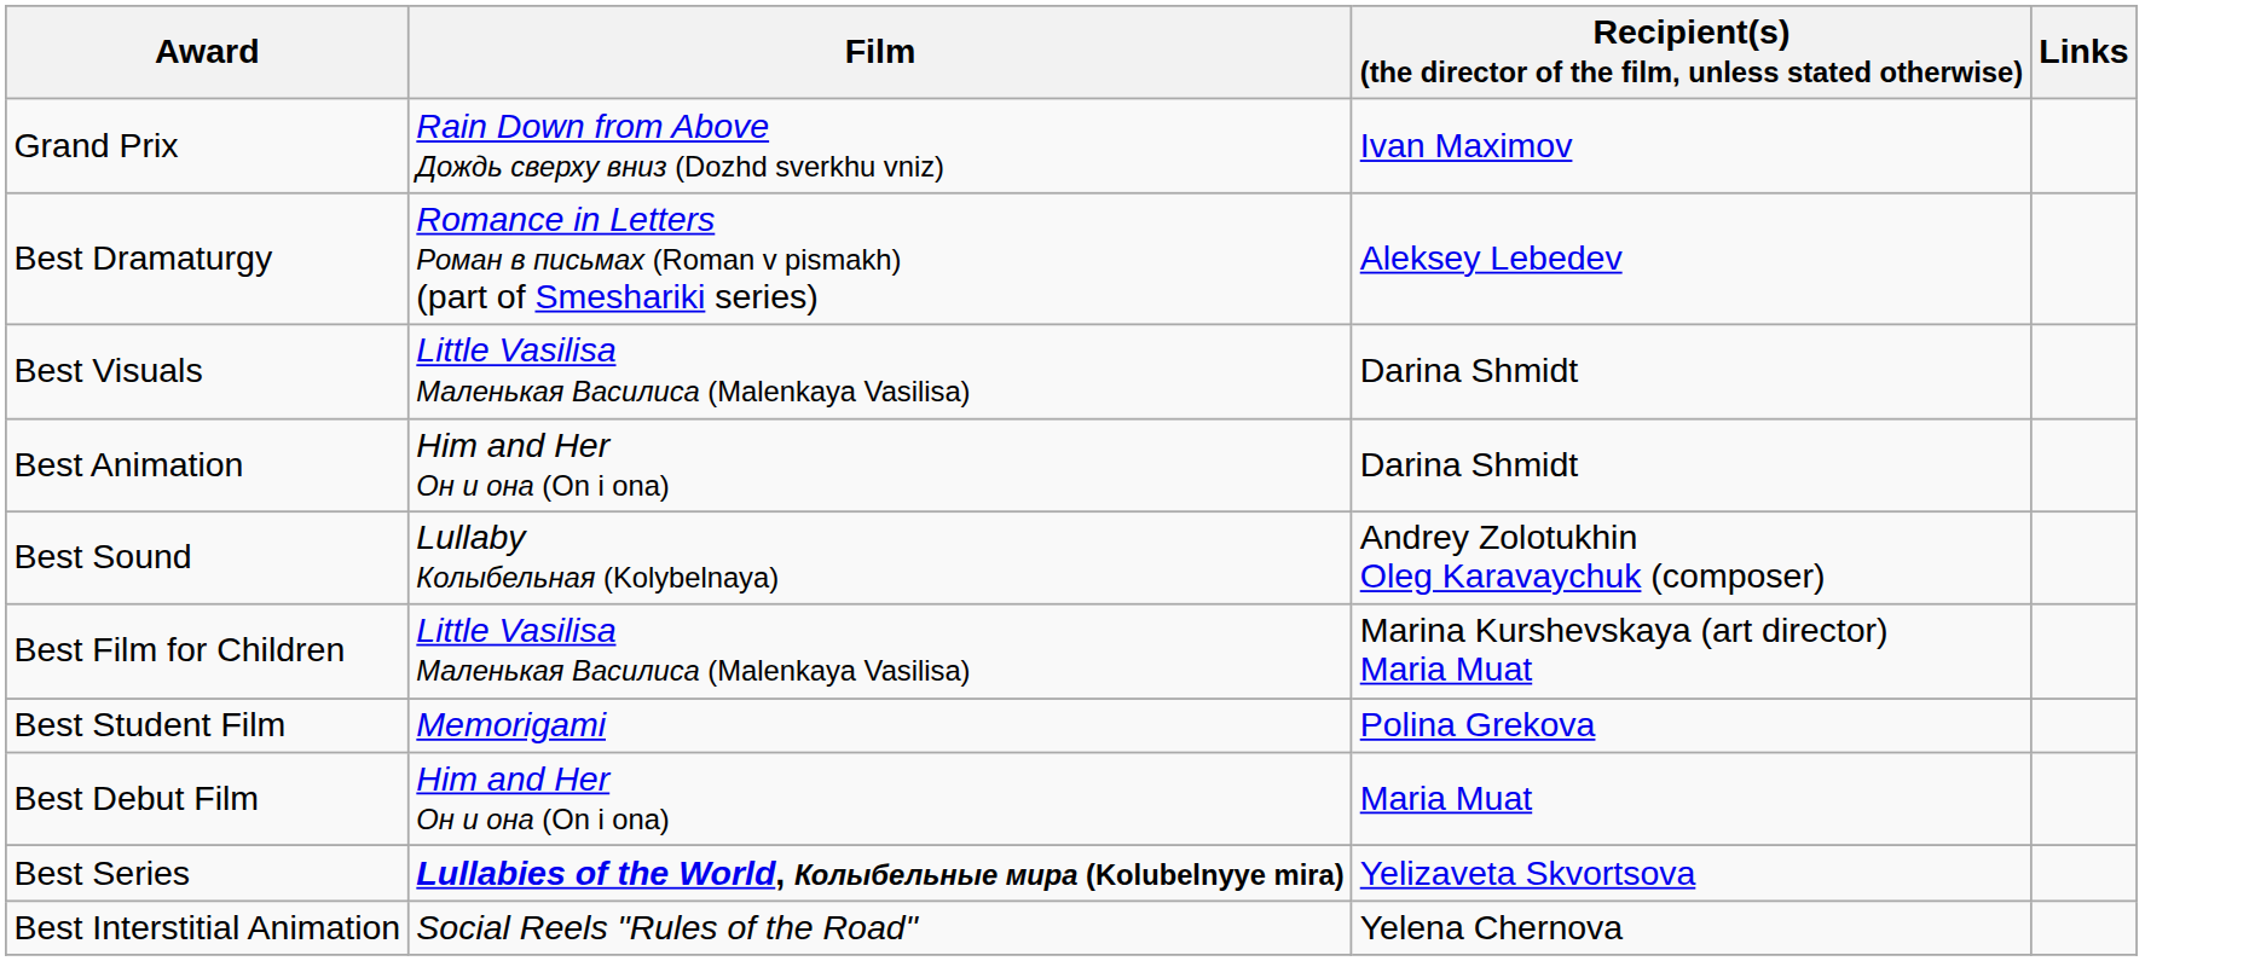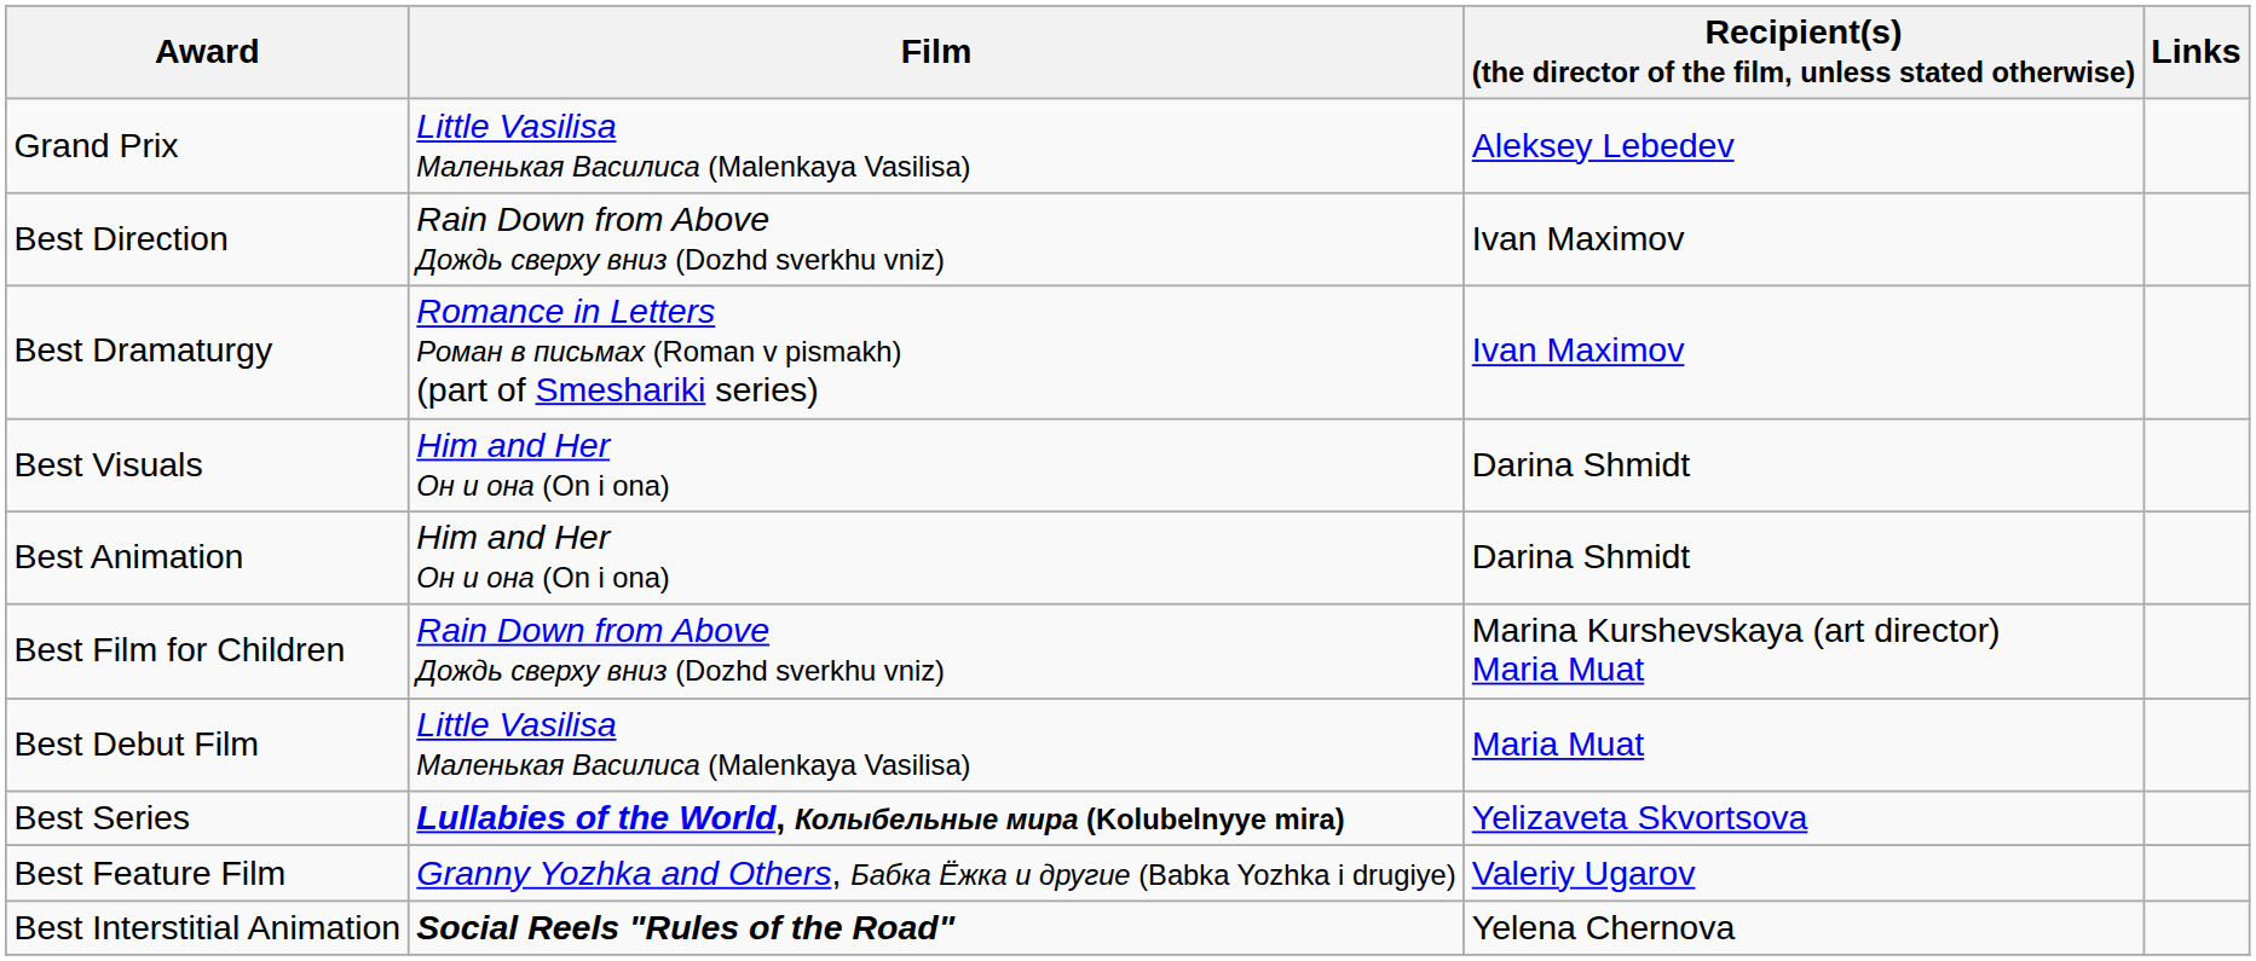Grand Prix | Film: Rain Down from Above Дождь сверху вниз (Dozhd sverkhu vniz) -> Little Vasilisa Маленькая Василиса (Malenkaya Vasilisa)
Grand Prix | column 3: Ivan Maximov -> Aleksey Lebedev
+ row: Best Direction | Rain Down from Above Дождь сверху вниз (Dozhd sverkhu vniz) | Ivan Maximov
Best Dramaturgy | column 3: Aleksey Lebedev -> Ivan Maximov
Best Visuals | Film: Little Vasilisa Маленькая Василиса (Malenkaya Vasilisa) -> Him and Her Он и она (On i ona)
- row: Best Sound | Lullaby Колыбельная (Kolybelnaya) | Andrey Zolotukhin Oleg Karavaychuk (composer)
Best Film for Children | Film: Little Vasilisa Маленькая Василиса (Malenkaya Vasilisa) -> Rain Down from Above Дождь сверху вниз (Dozhd sverkhu vniz)
- row: Best Student Film | Memorigami | Polina Grekova
Best Debut Film | Film: Him and Her Он и она (On i ona) -> Little Vasilisa Маленькая Василиса (Malenkaya Vasilisa)
+ row: Best Feature Film | Granny Yozhka and Others, Бабка Ёжка и другие (Babka Yozhka i drugiye) | Valeriy Ugarov
Best Interstitial Animation | Film: normal -> bold
